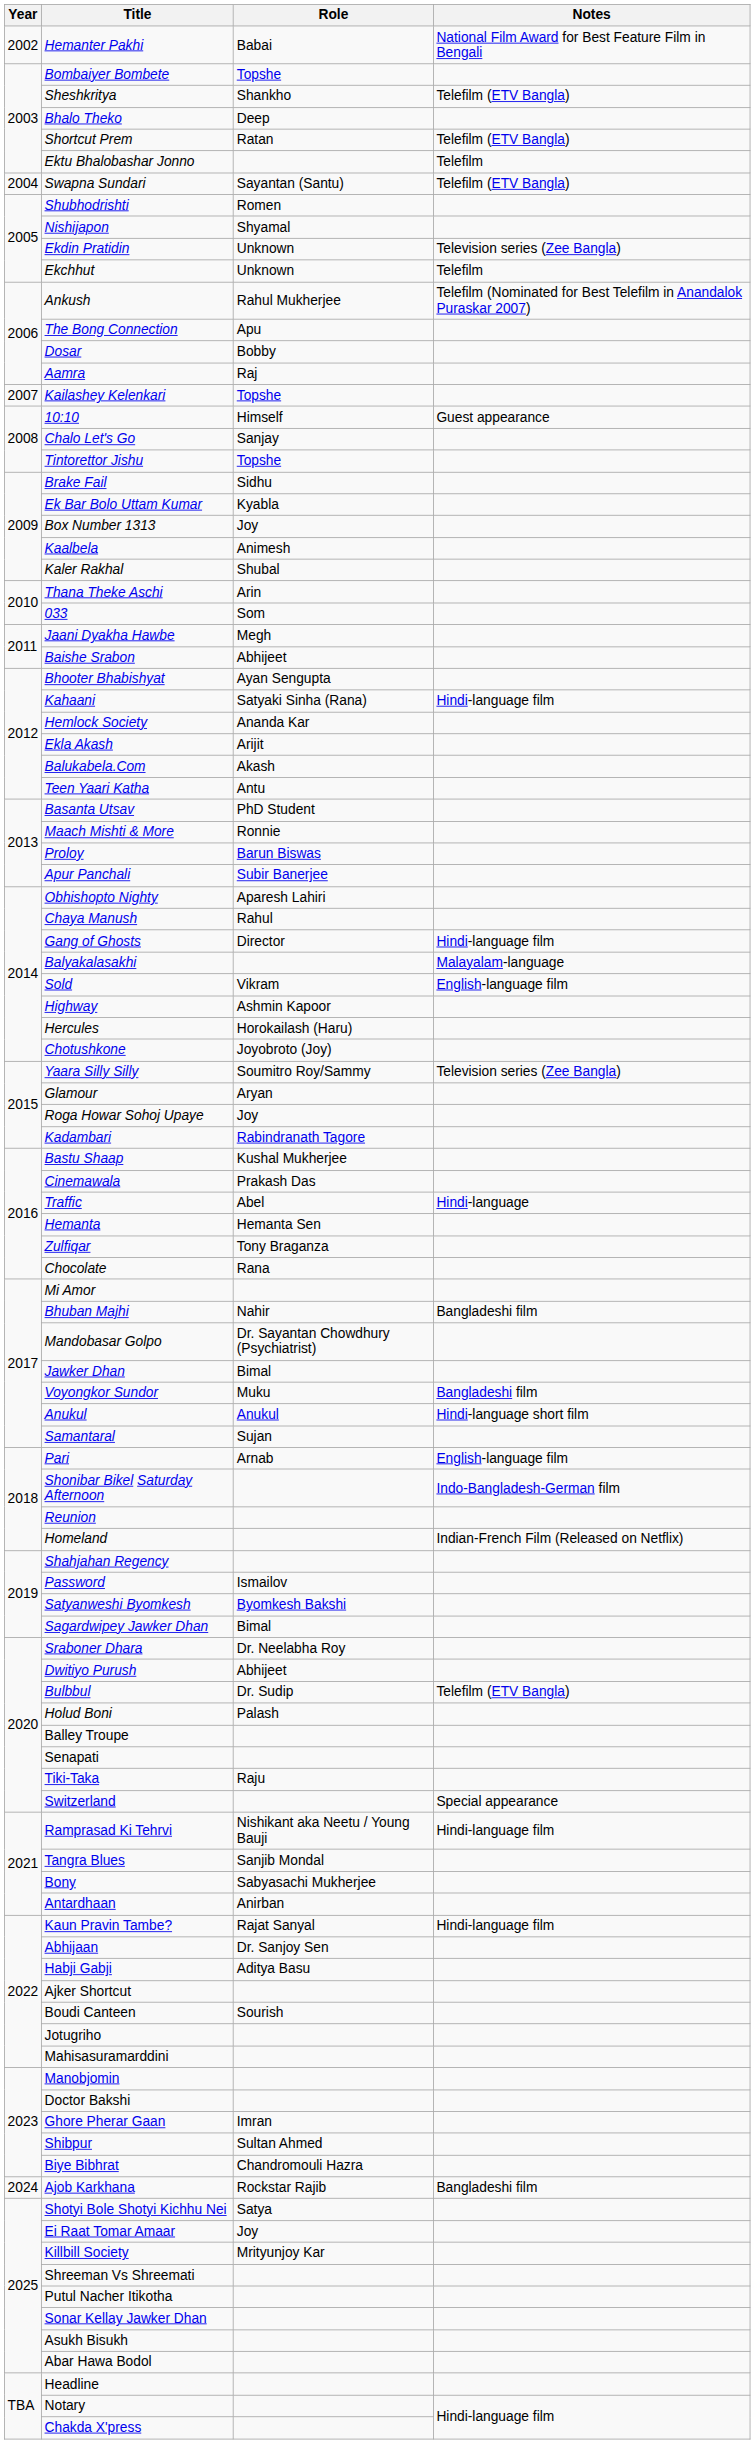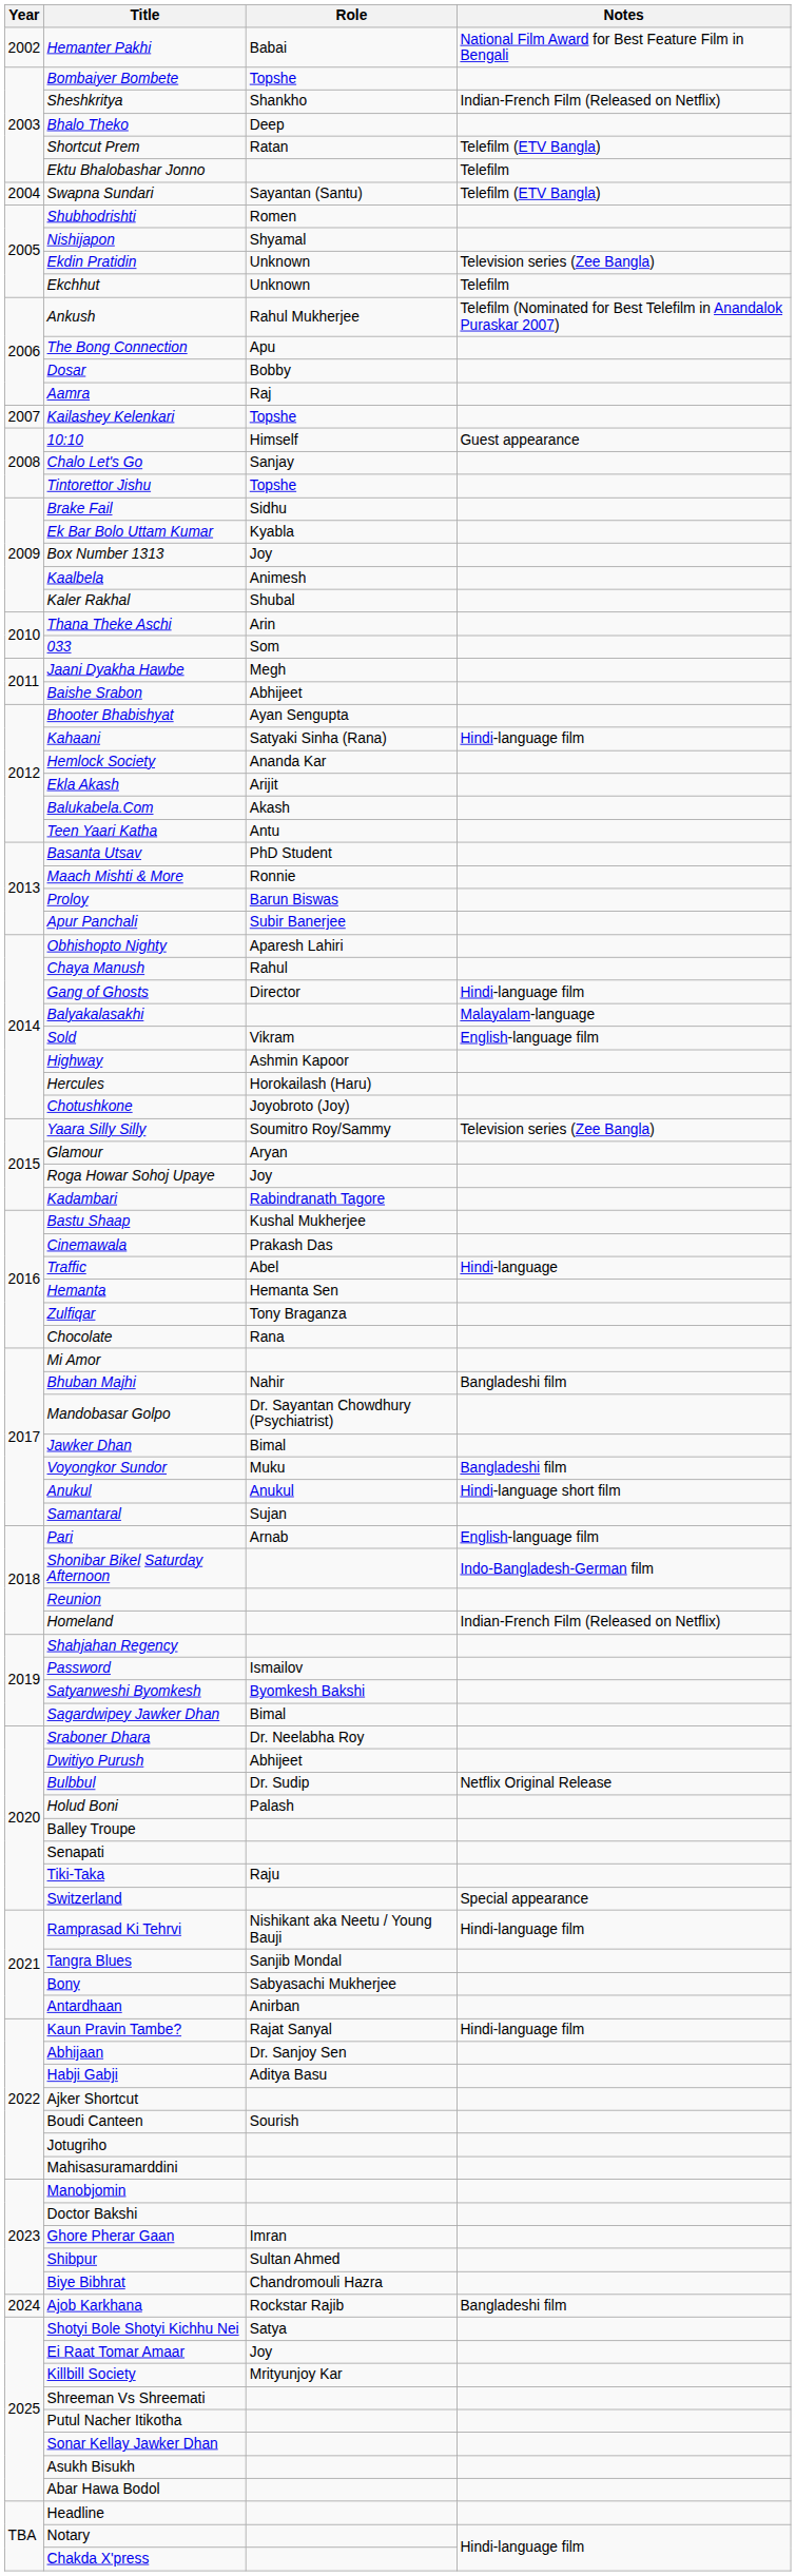Sheshkritya | Notes: Telefilm (ETV Bangla) -> Indian-French Film (Released on Netflix)
Bulbbul | Notes: Telefilm (ETV Bangla) -> Netflix Original Release
